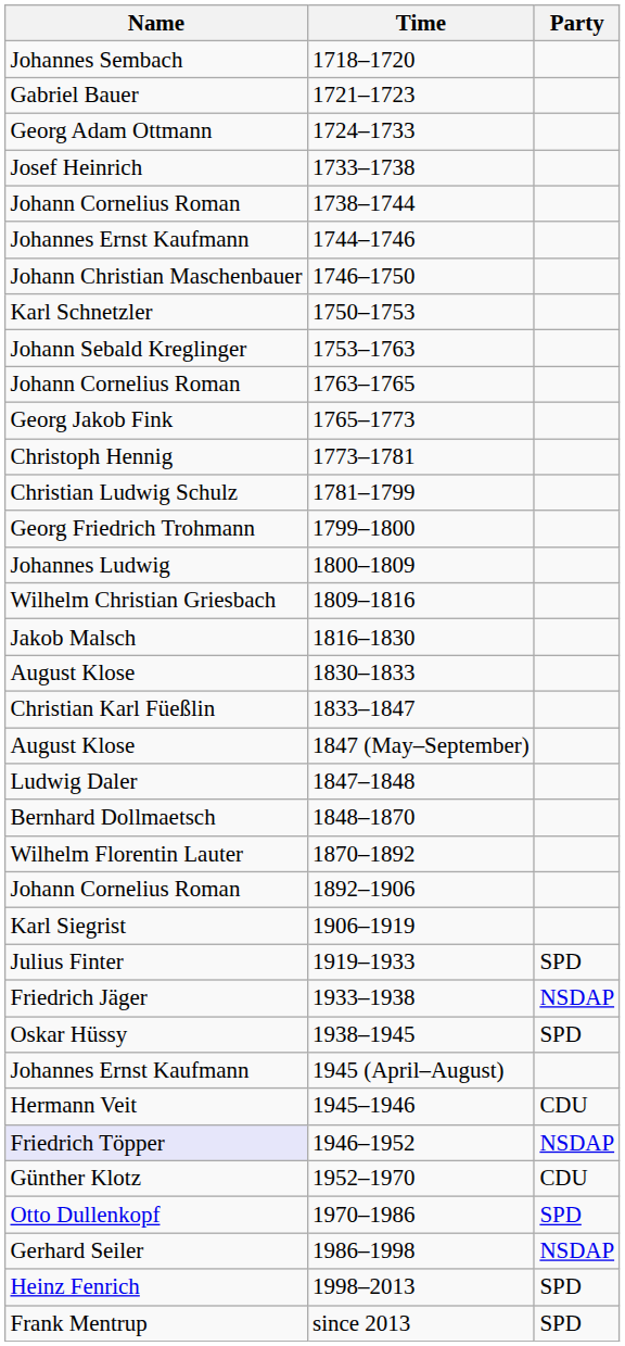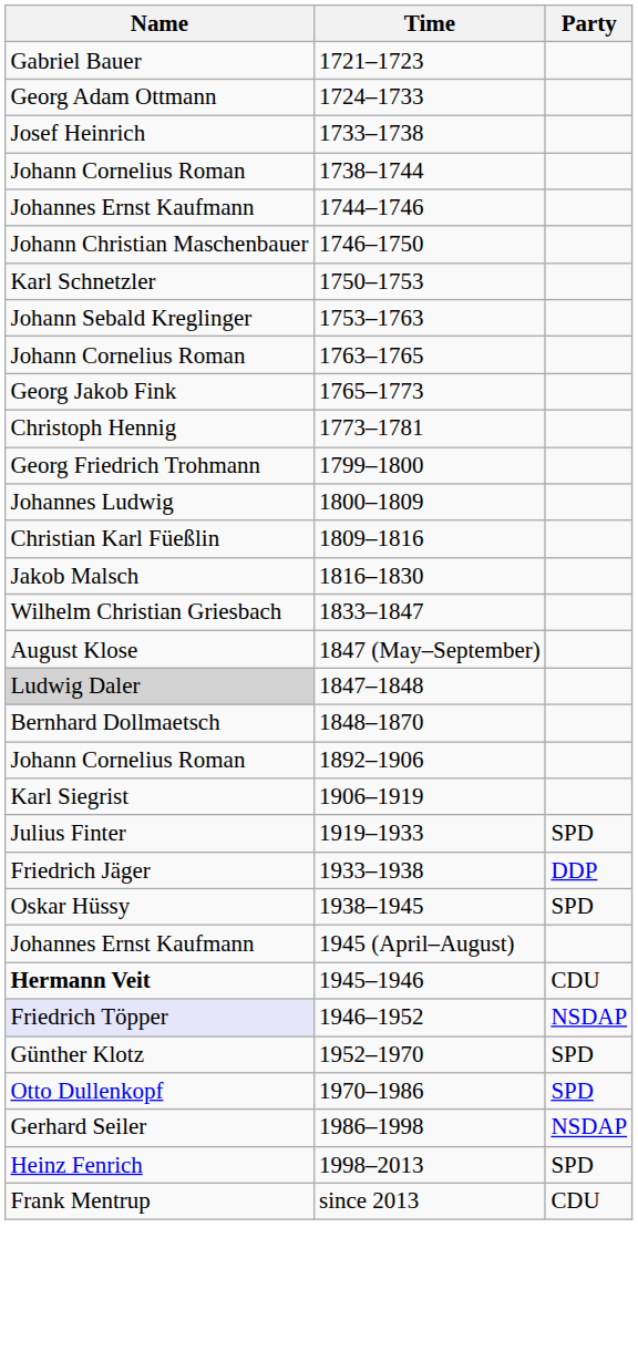- row: Johannes Sembach | 1718–1720
- row: Christian Ludwig Schulz | 1781–1799
1809–1816 | Name: Wilhelm Christian Griesbach -> Christian Karl Füeßlin
- row: August Klose | 1830–1833
1833–1847 | Name: Christian Karl Füeßlin -> Wilhelm Christian Griesbach
1847–1848 | Name: no background -> lightgrey background
- row: Wilhelm Florentin Lauter | 1870–1892
1933–1938 | Party: NSDAP -> DDP
1945–1946 | Name: normal -> bold
1952–1970 | Party: CDU -> SPD
since 2013 | Party: SPD -> CDU
